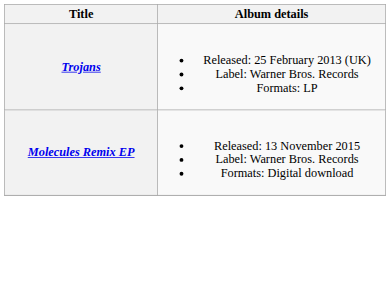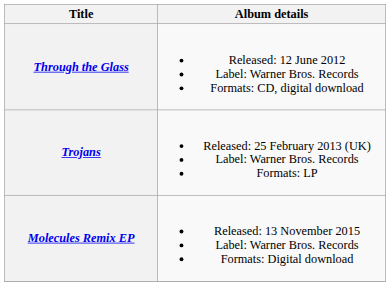+ row: Through the Glass | Released: 12 June 2012 Label: Warner Bros. Records Formats: CD, digital download
